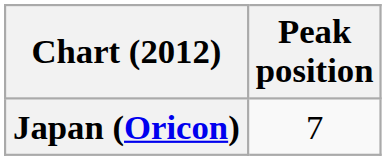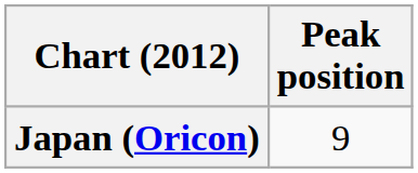Japan (Oricon) | Peak position: 7 -> 9
